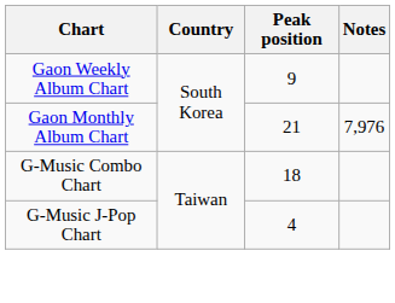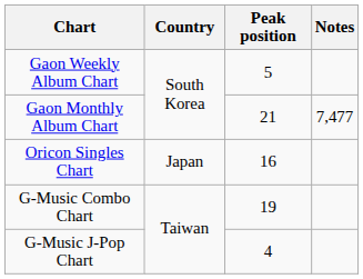Gaon Weekly Album Chart | Peak position: 9 -> 5
Gaon Monthly Album Chart | Notes: 7,976 -> 7,477
+ row: Oricon Singles Chart | Japan | 16
G-Music Combo Chart | Peak position: 18 -> 19
